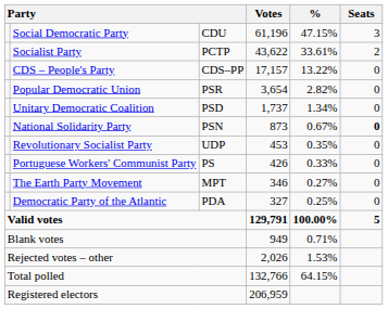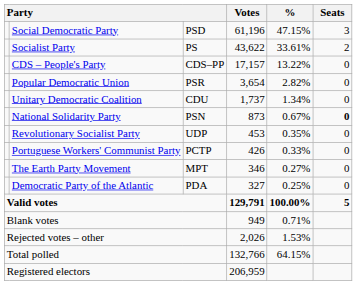Social Democratic Party | column 3: CDU -> PSD
Socialist Party | column 3: PCTP -> PS
Unitary Democratic Coalition | column 3: PSD -> CDU
Portuguese Workers' Communist Party | column 3: PS -> PCTP
